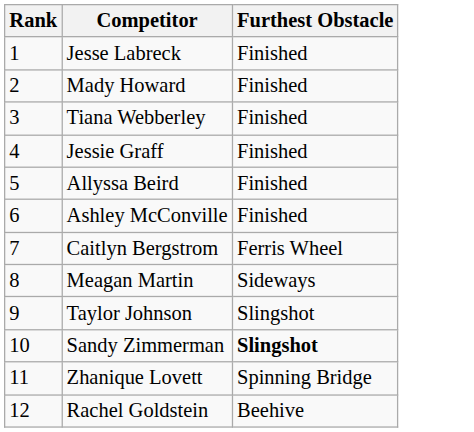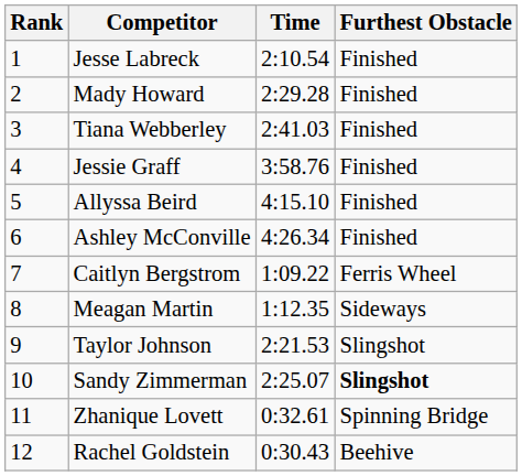+ column: Time | 2:10.54 | 2:29.28 | 2:41.03 | 3:58.76 | 4:15.10 | 4:26.34 | 1:09.22 | 1:12.35 | 2:21.53 | 2:25.07 | 0:32.61 | 0:30.43
